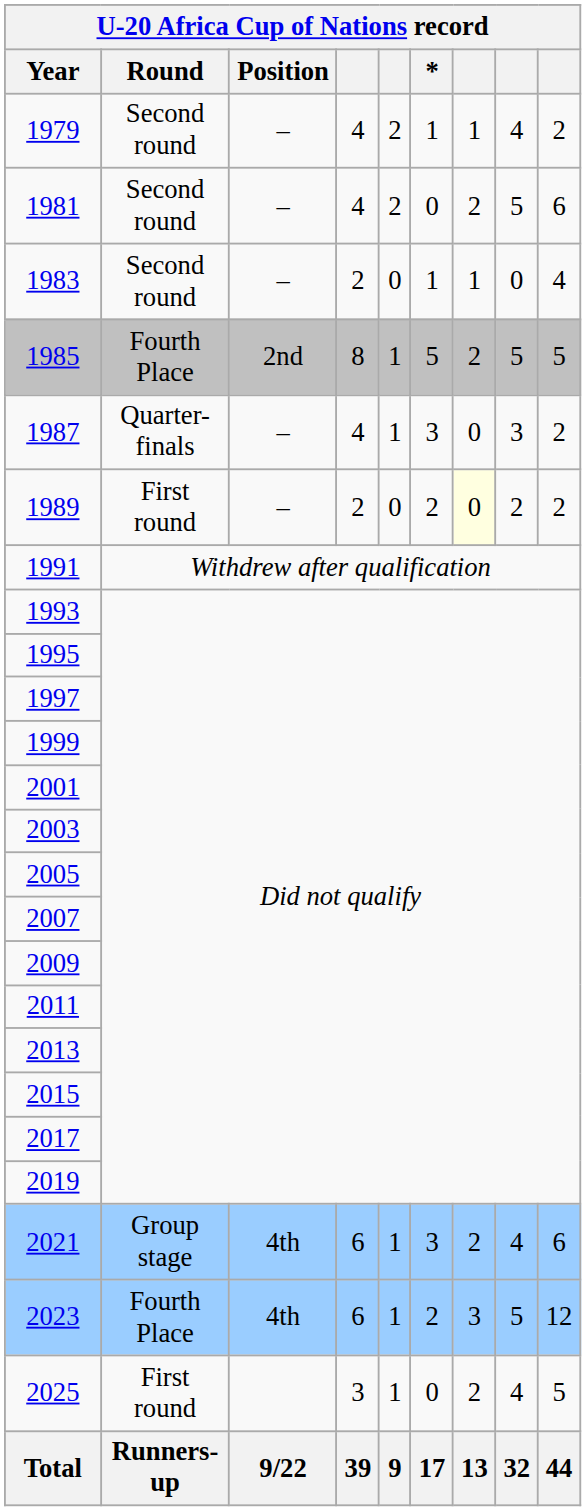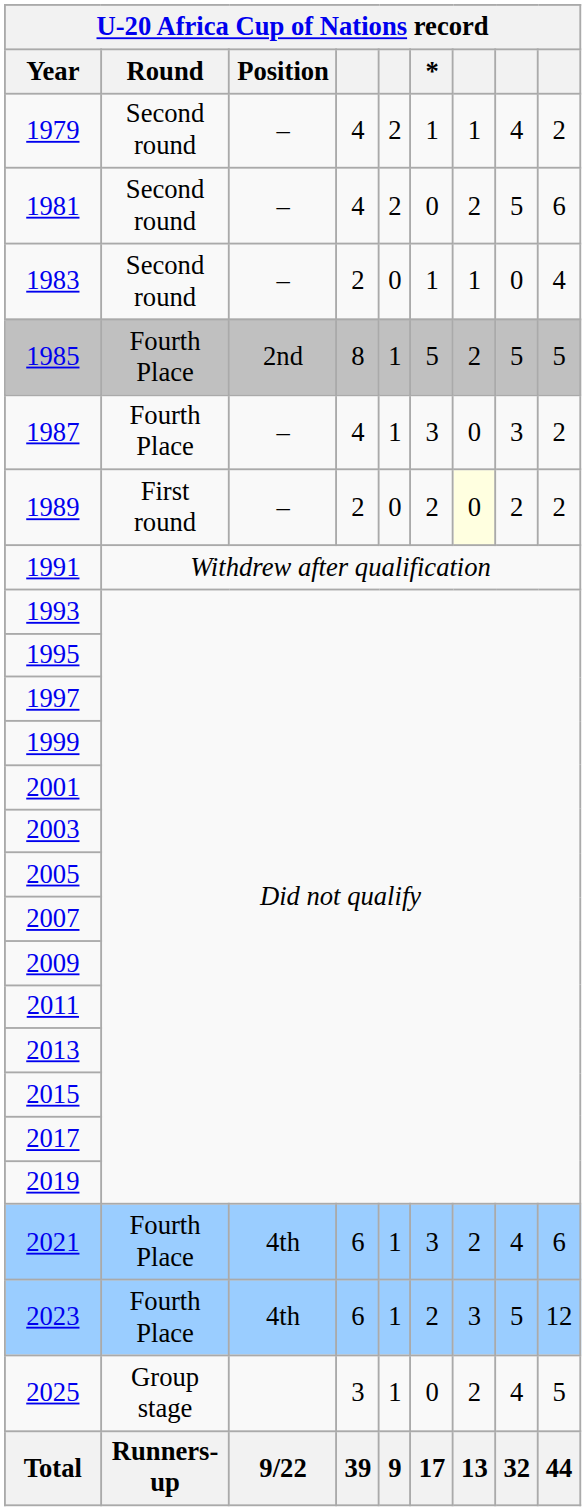1987 | Round: Quarter-finals -> Fourth Place
2021 | Round: Group stage -> Fourth Place
2025 | Round: First round -> Group stage
